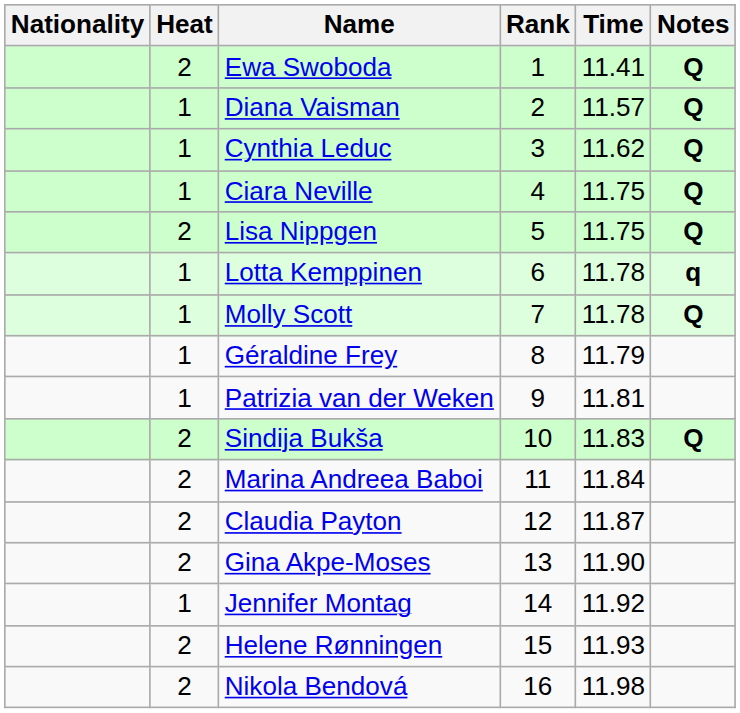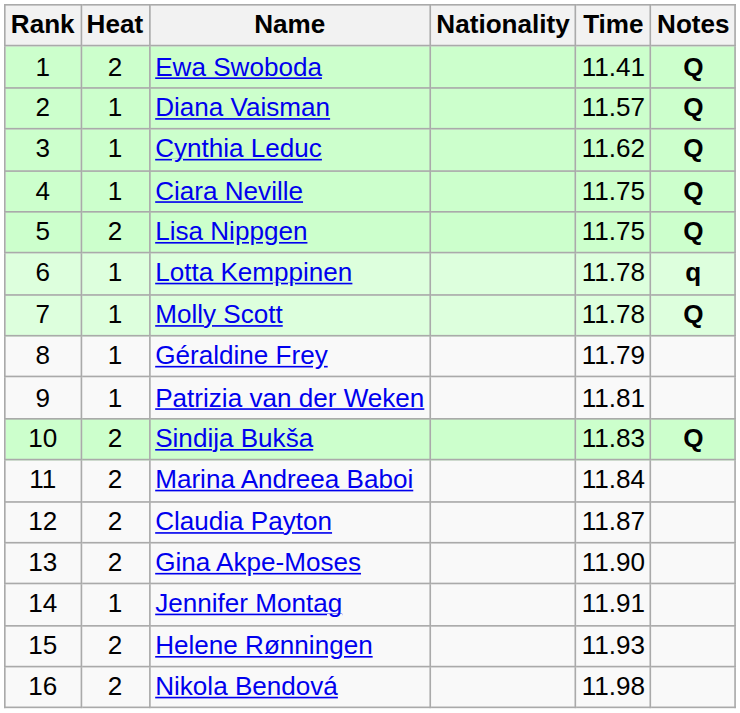columns swapped: Rank <-> Nationality
Jennifer Montag | Time: 11.92 -> 11.91
